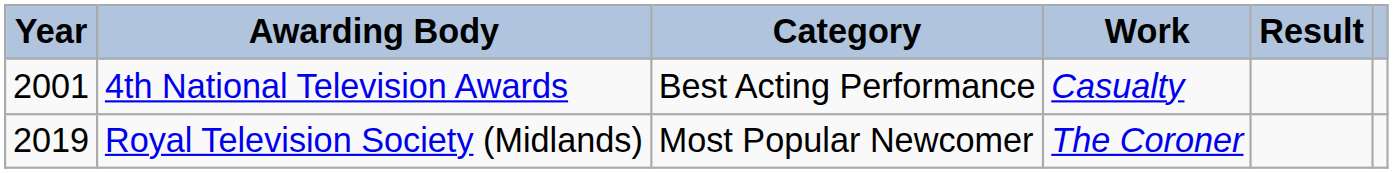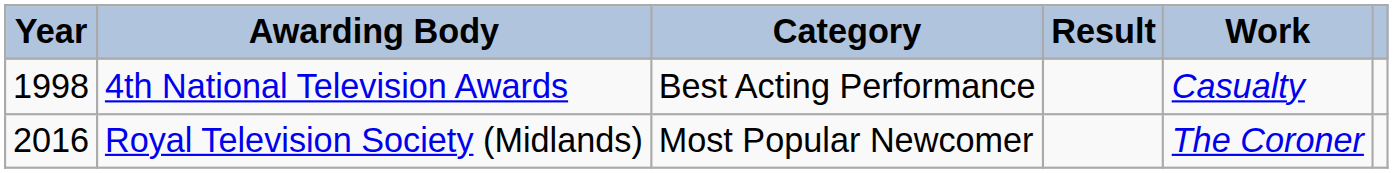columns swapped: Work <-> Result
4th National Television Awards | Year: 2001 -> 1998
Royal Television Society (Midlands) | Year: 2019 -> 2016
